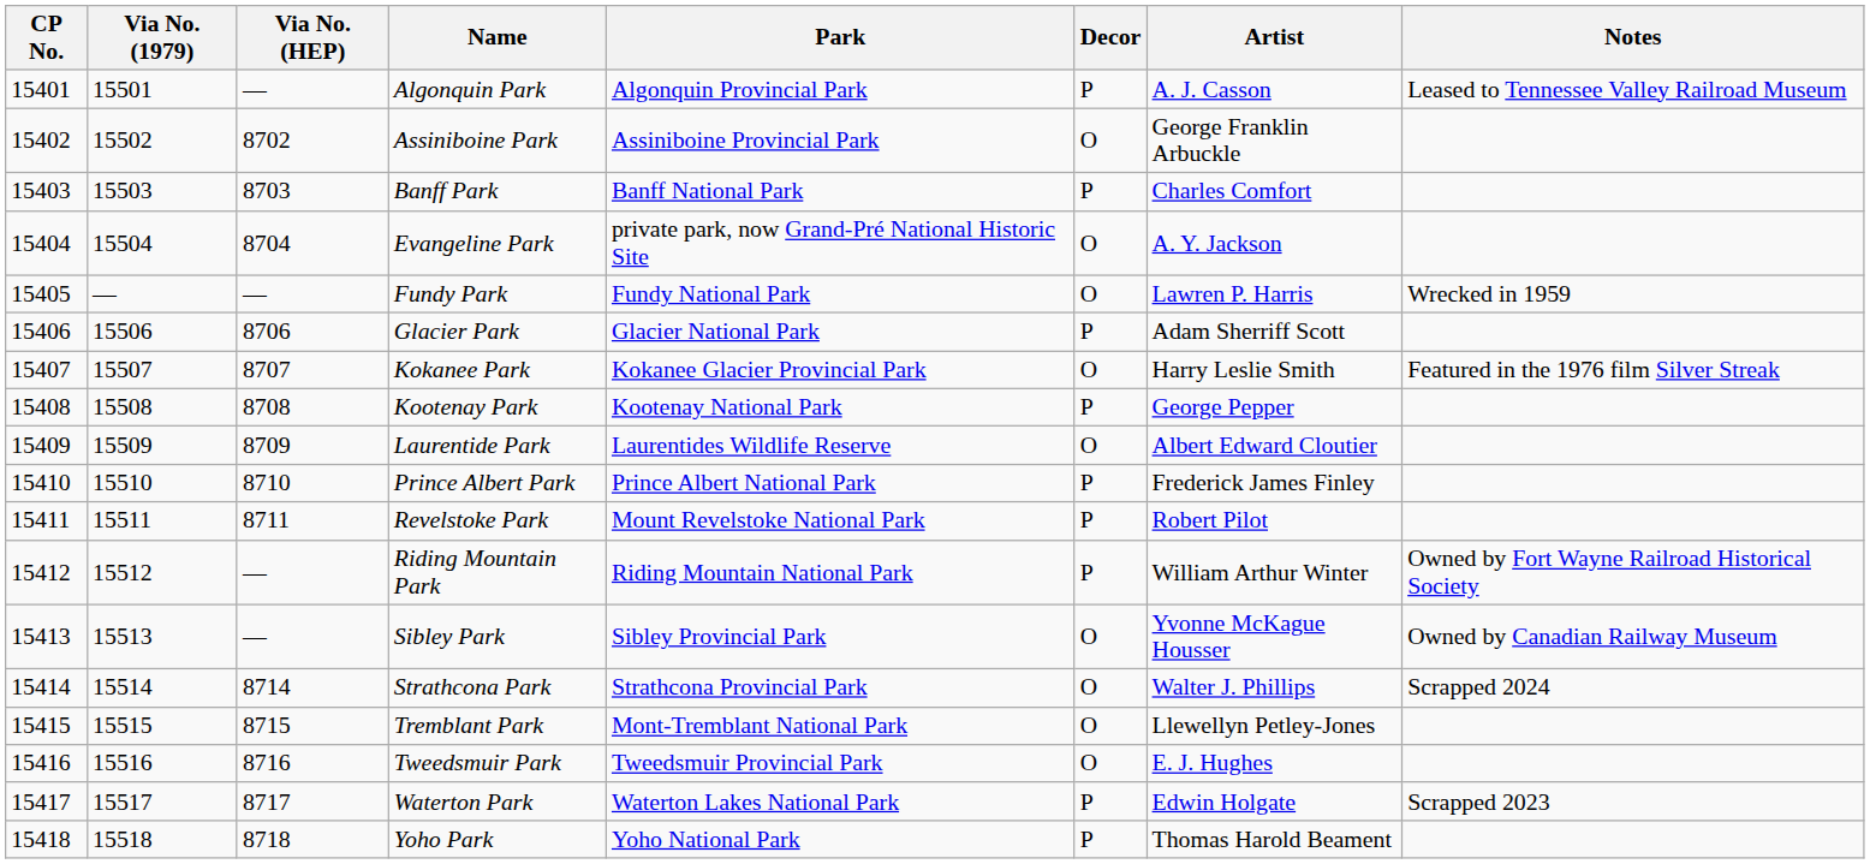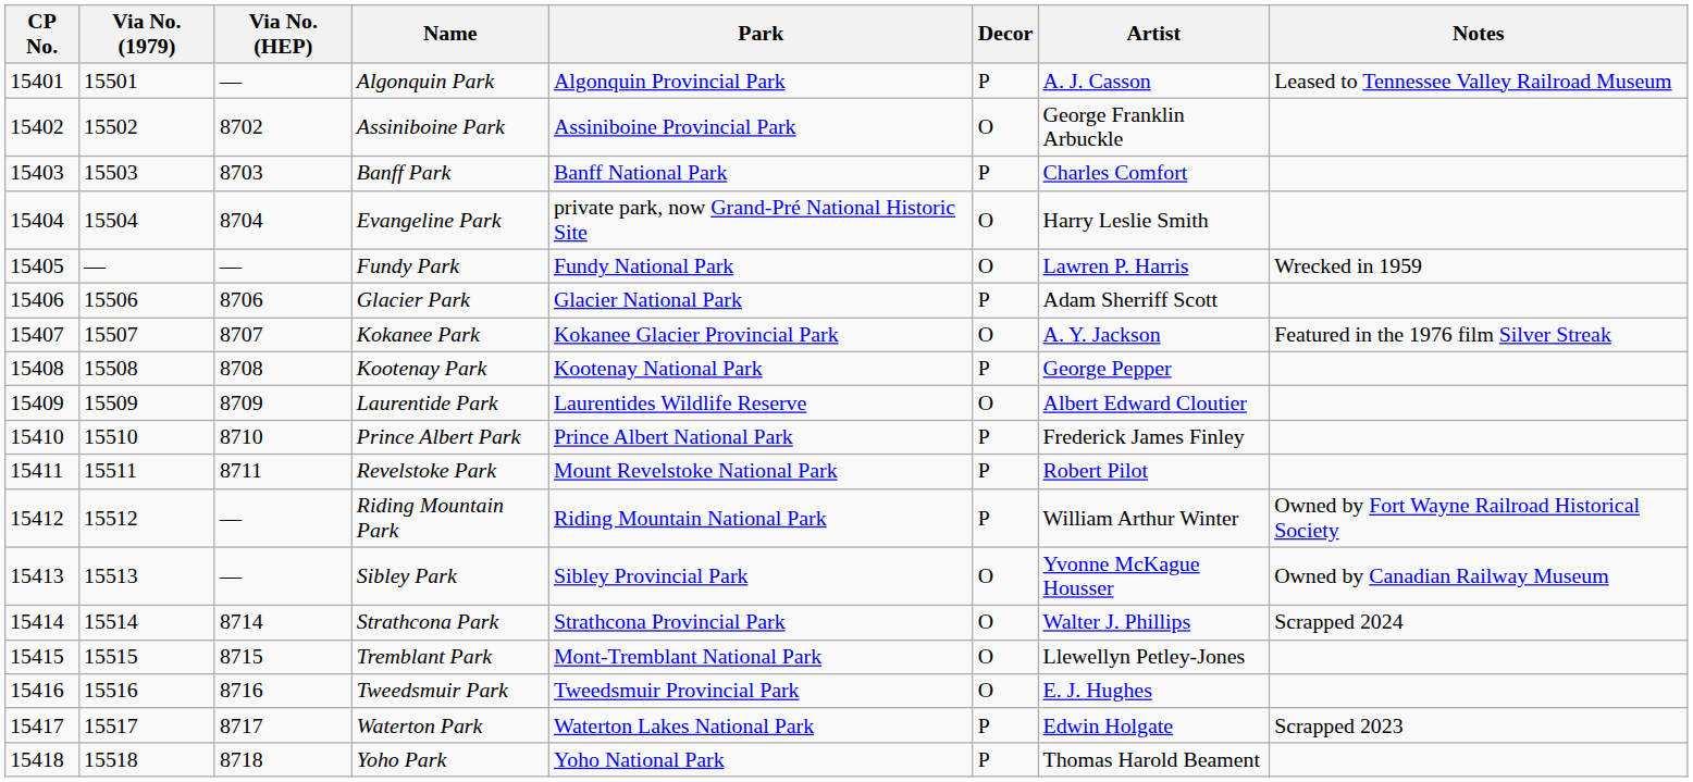Evangeline Park | Artist: A. Y. Jackson -> Harry Leslie Smith
Kokanee Park | Artist: Harry Leslie Smith -> A. Y. Jackson
